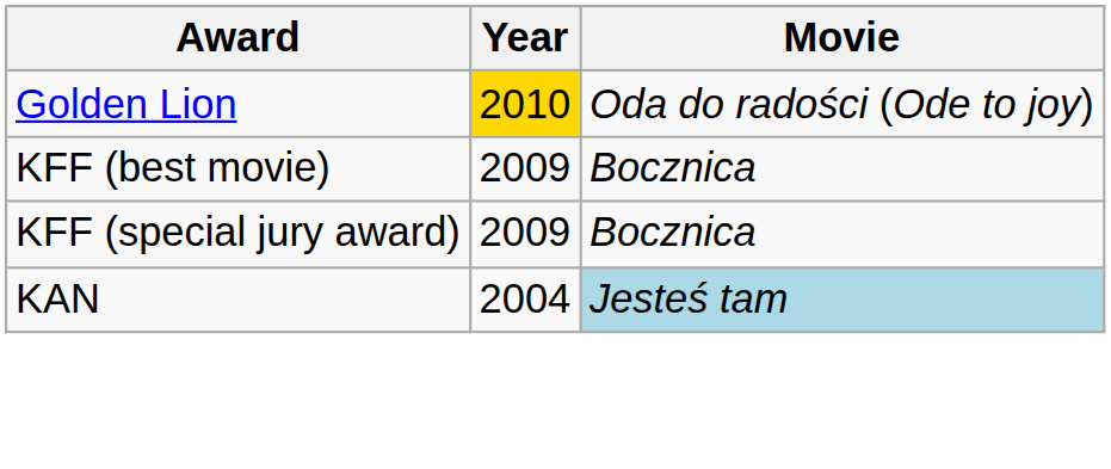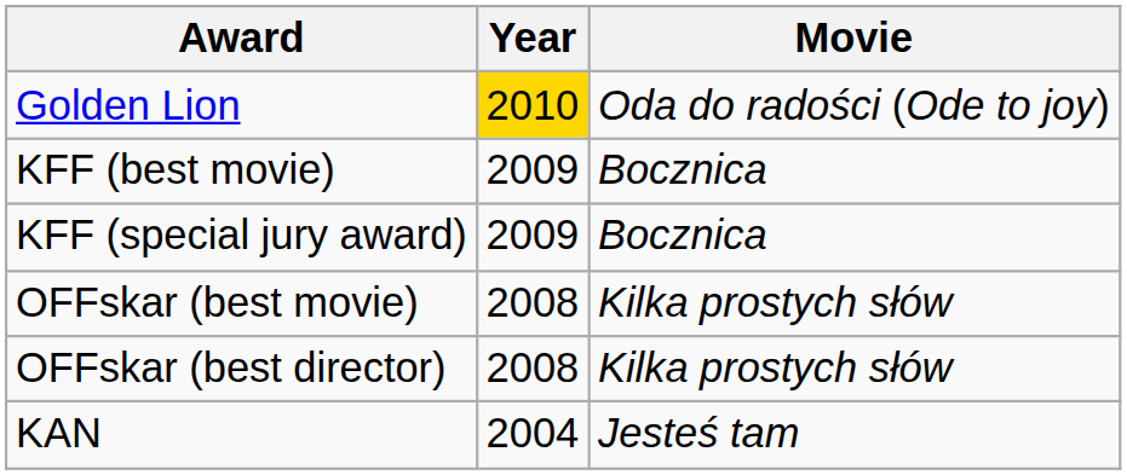+ row: OFFskar (best movie) | 2008 | Kilka prostych słów
+ row: OFFskar (best director) | 2008 | Kilka prostych słów
KAN | Movie: lightblue background -> no background
